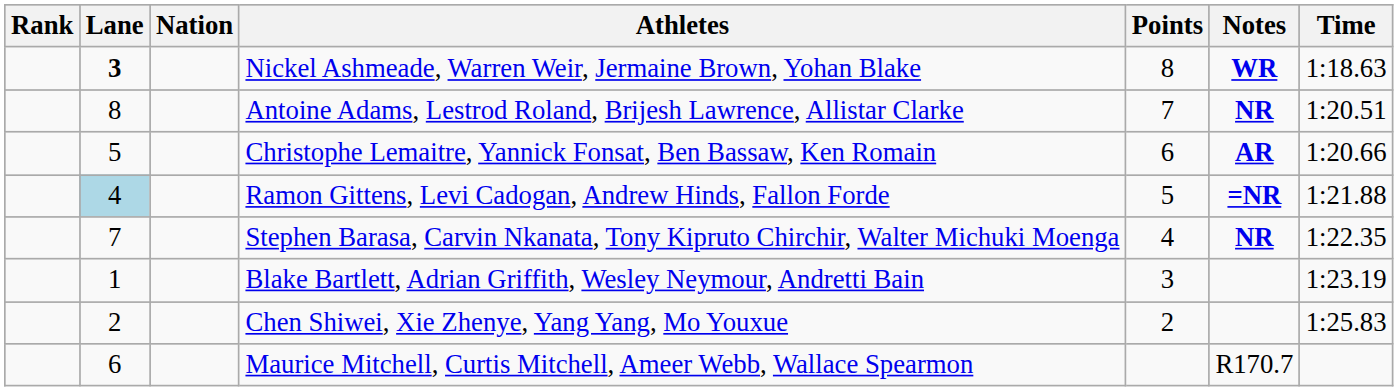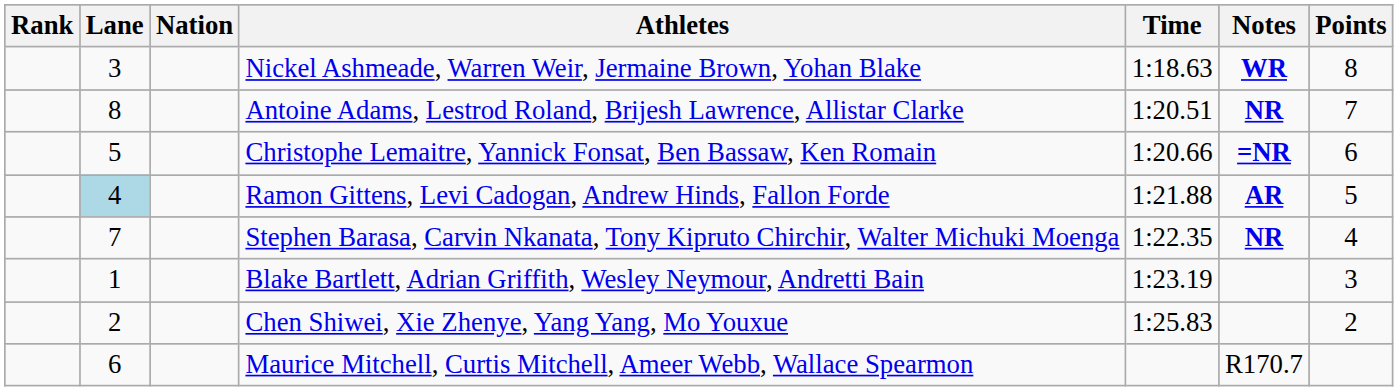columns swapped: Time <-> Points
Nickel Ashmeade, Warren Weir, Jermaine Brown, Yohan Blake | Lane: bold -> normal
Christophe Lemaitre, Yannick Fonsat, Ben Bassaw, Ken Romain | Notes: AR -> =NR
Ramon Gittens, Levi Cadogan, Andrew Hinds, Fallon Forde | Notes: =NR -> AR
